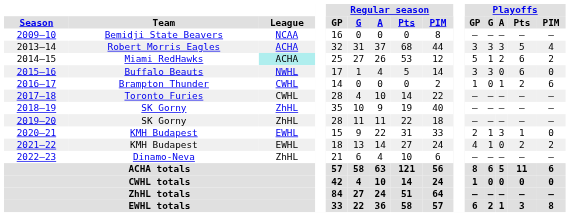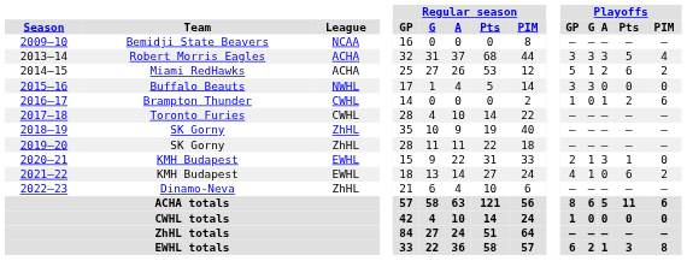2014–15 | League: paleturquoise background -> no background
2015–16 | Playoffs / Pts: 6 -> 0
2021–22 | Playoffs / Pts: 2 -> 6
